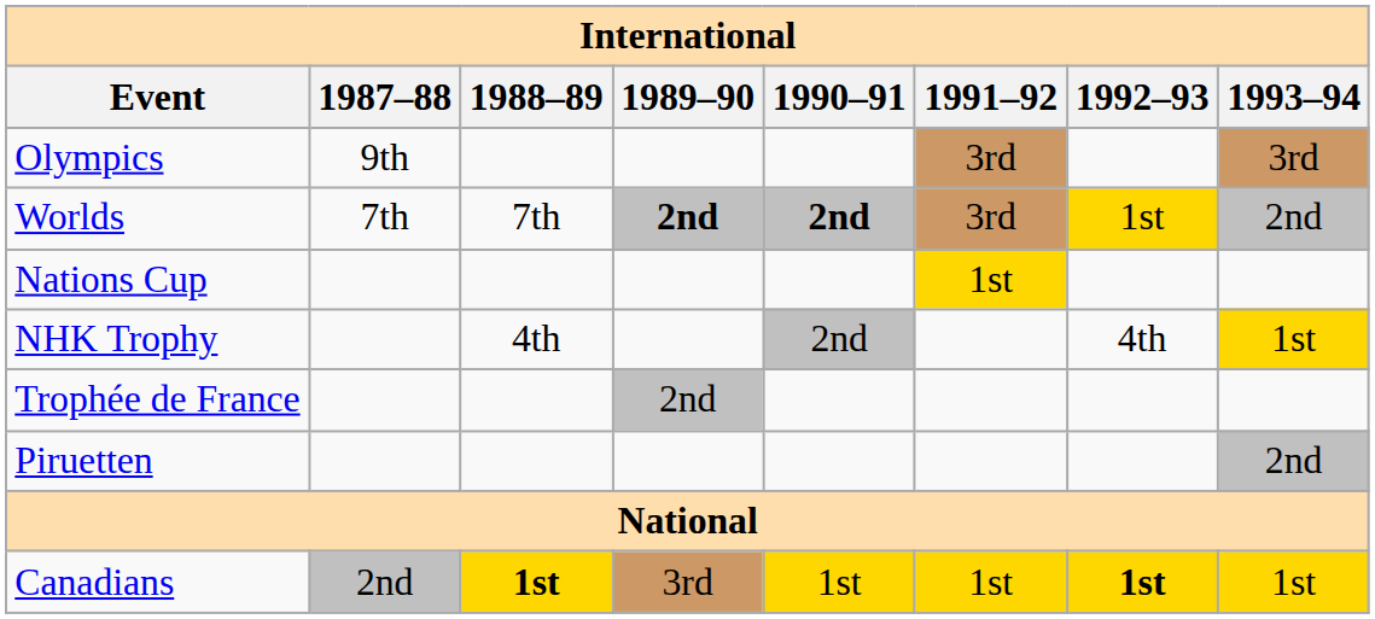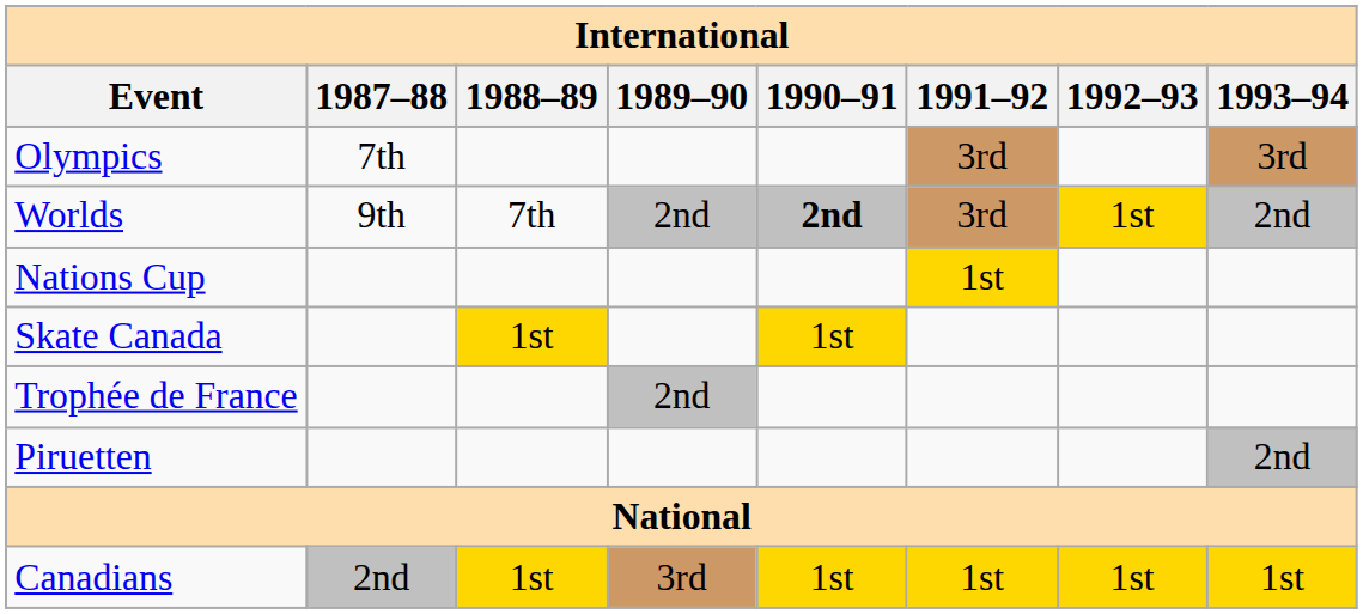Olympics | 1987–88: 9th -> 7th
Worlds | 1987–88: 7th -> 9th
Worlds | 1989–90: bold -> normal
- row: NHK Trophy | 4th | 2nd | 4th | 1st
+ row: Skate Canada | 1st | 1st
Canadians | 1988–89: bold -> normal
Canadians | 1992–93: bold -> normal
